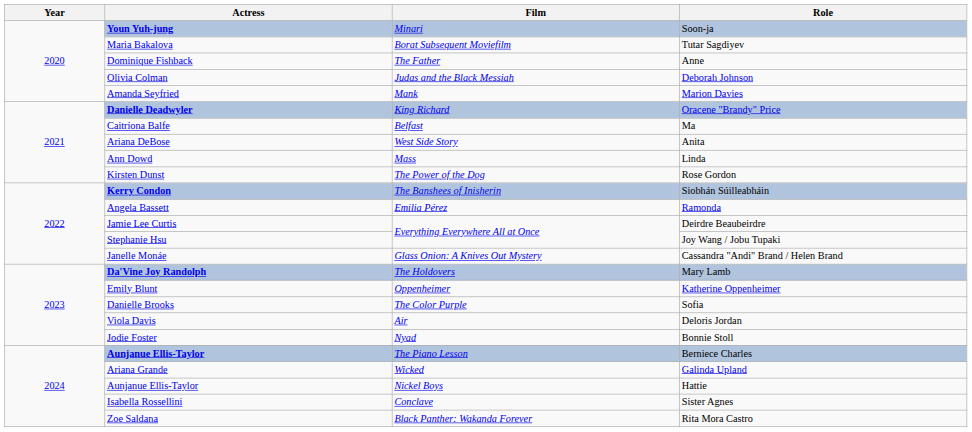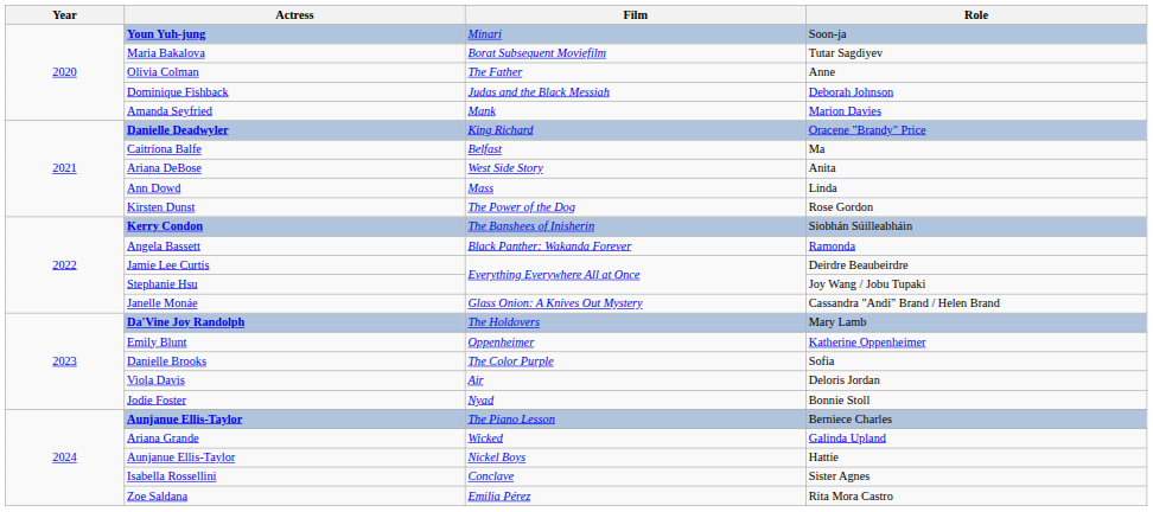Anne | Actress: Dominique Fishback -> Olivia Colman
Deborah Johnson | Actress: Olivia Colman -> Dominique Fishback
Ramonda | Film: Emilia Pérez -> Black Panther: Wakanda Forever
Rita Mora Castro | Film: Black Panther: Wakanda Forever -> Emilia Pérez
